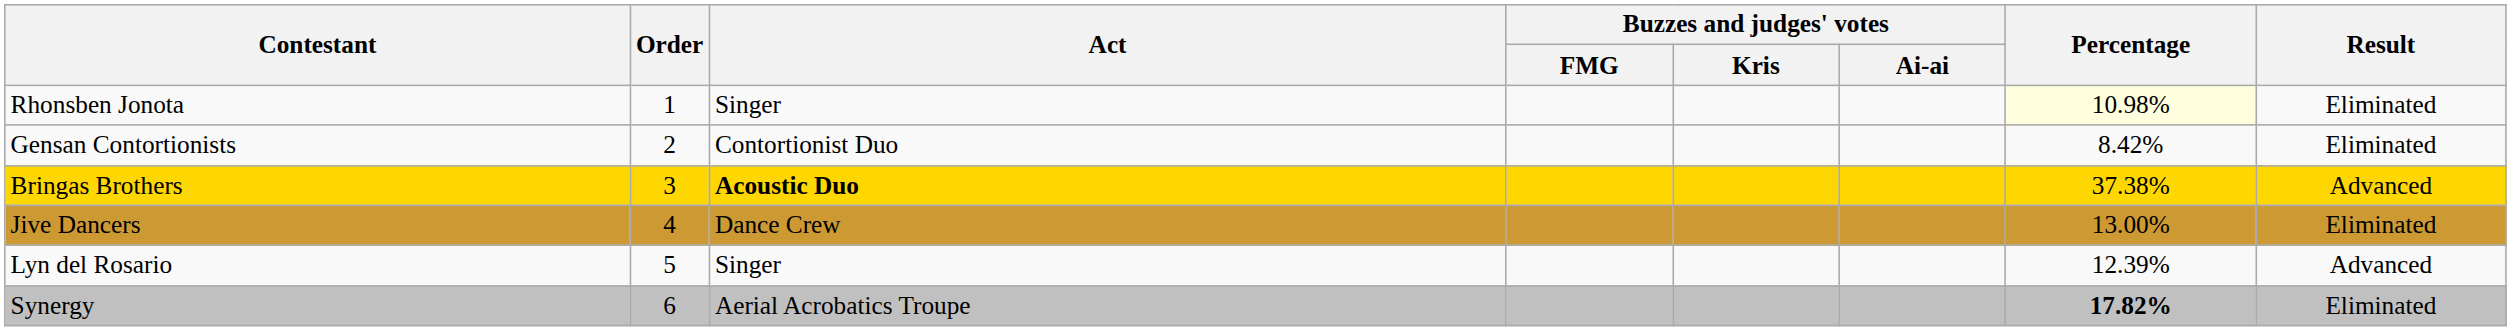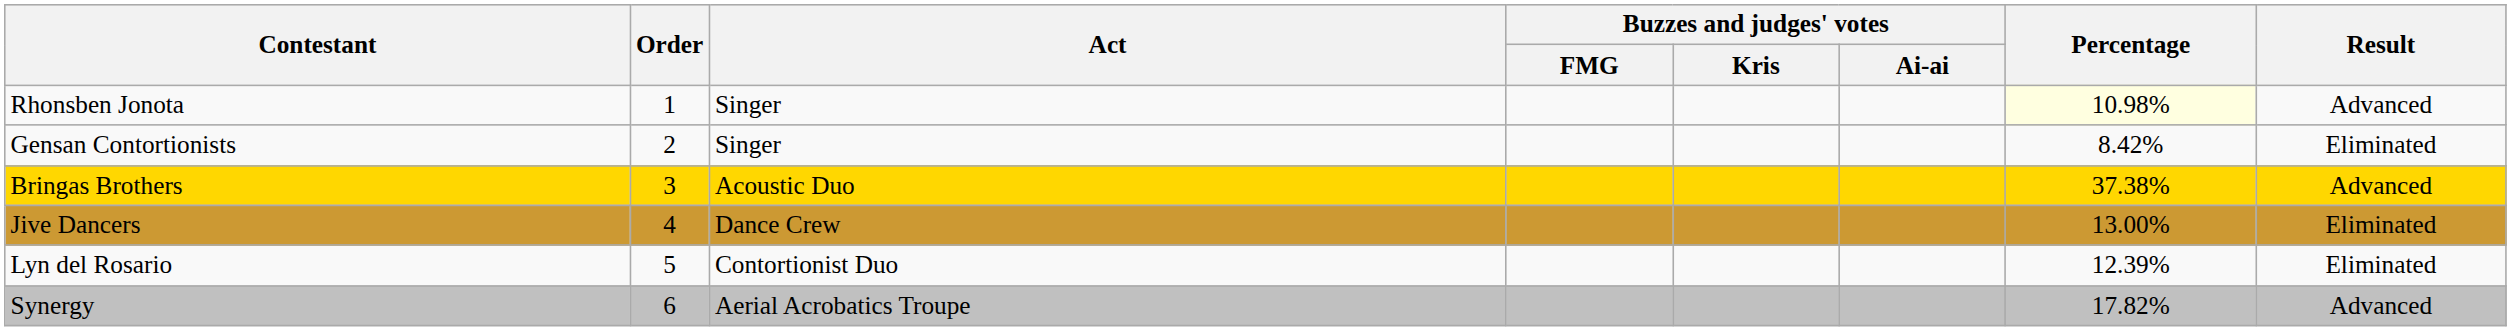Rhonsben Jonota | Result: Eliminated -> Advanced
Gensan Contortionists | Act: Contortionist Duo -> Singer
Bringas Brothers | Act: bold -> normal
Lyn del Rosario | Act: Singer -> Contortionist Duo
Lyn del Rosario | Result: Advanced -> Eliminated
Synergy | Percentage: bold -> normal
Synergy | Result: Eliminated -> Advanced
